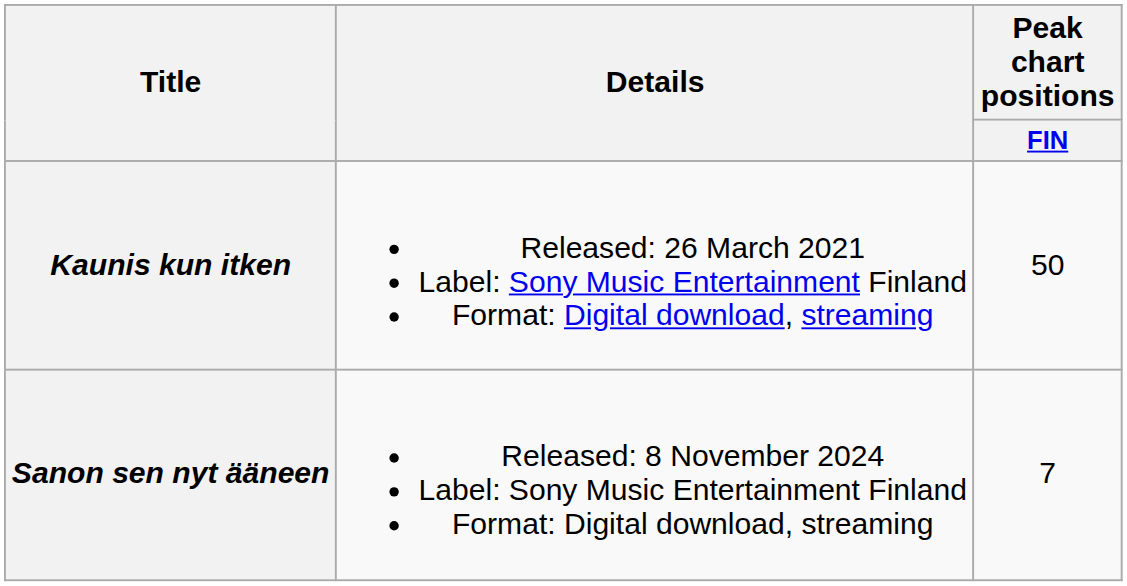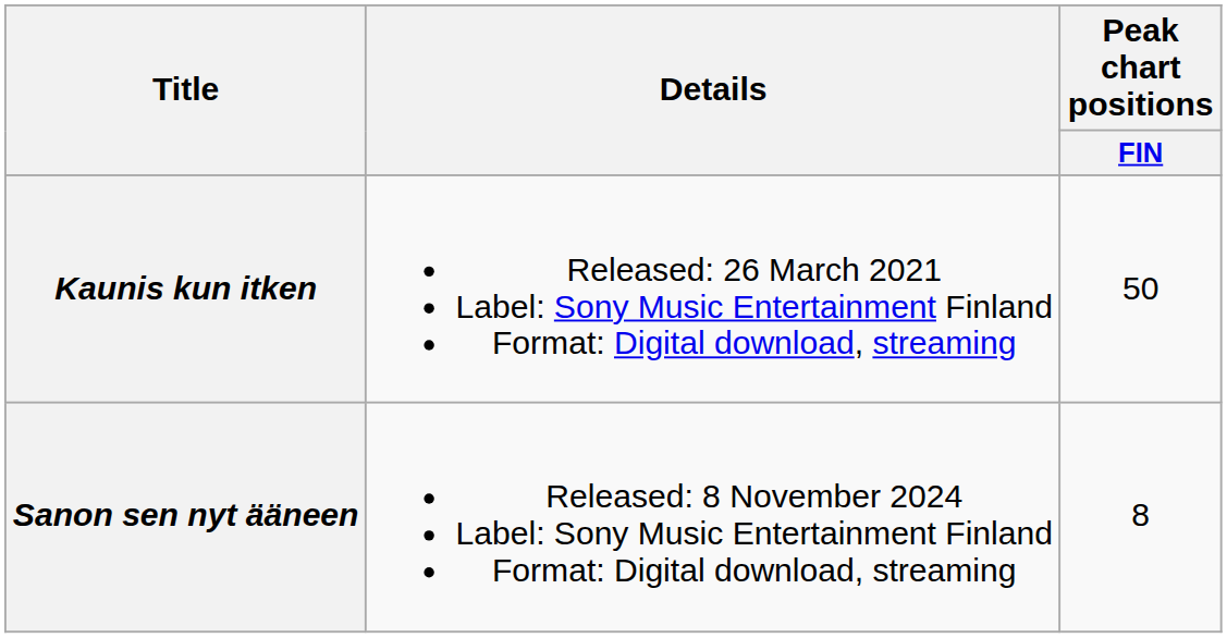Sanon sen nyt ääneen | Peak chart positions / FIN: 7 -> 8
